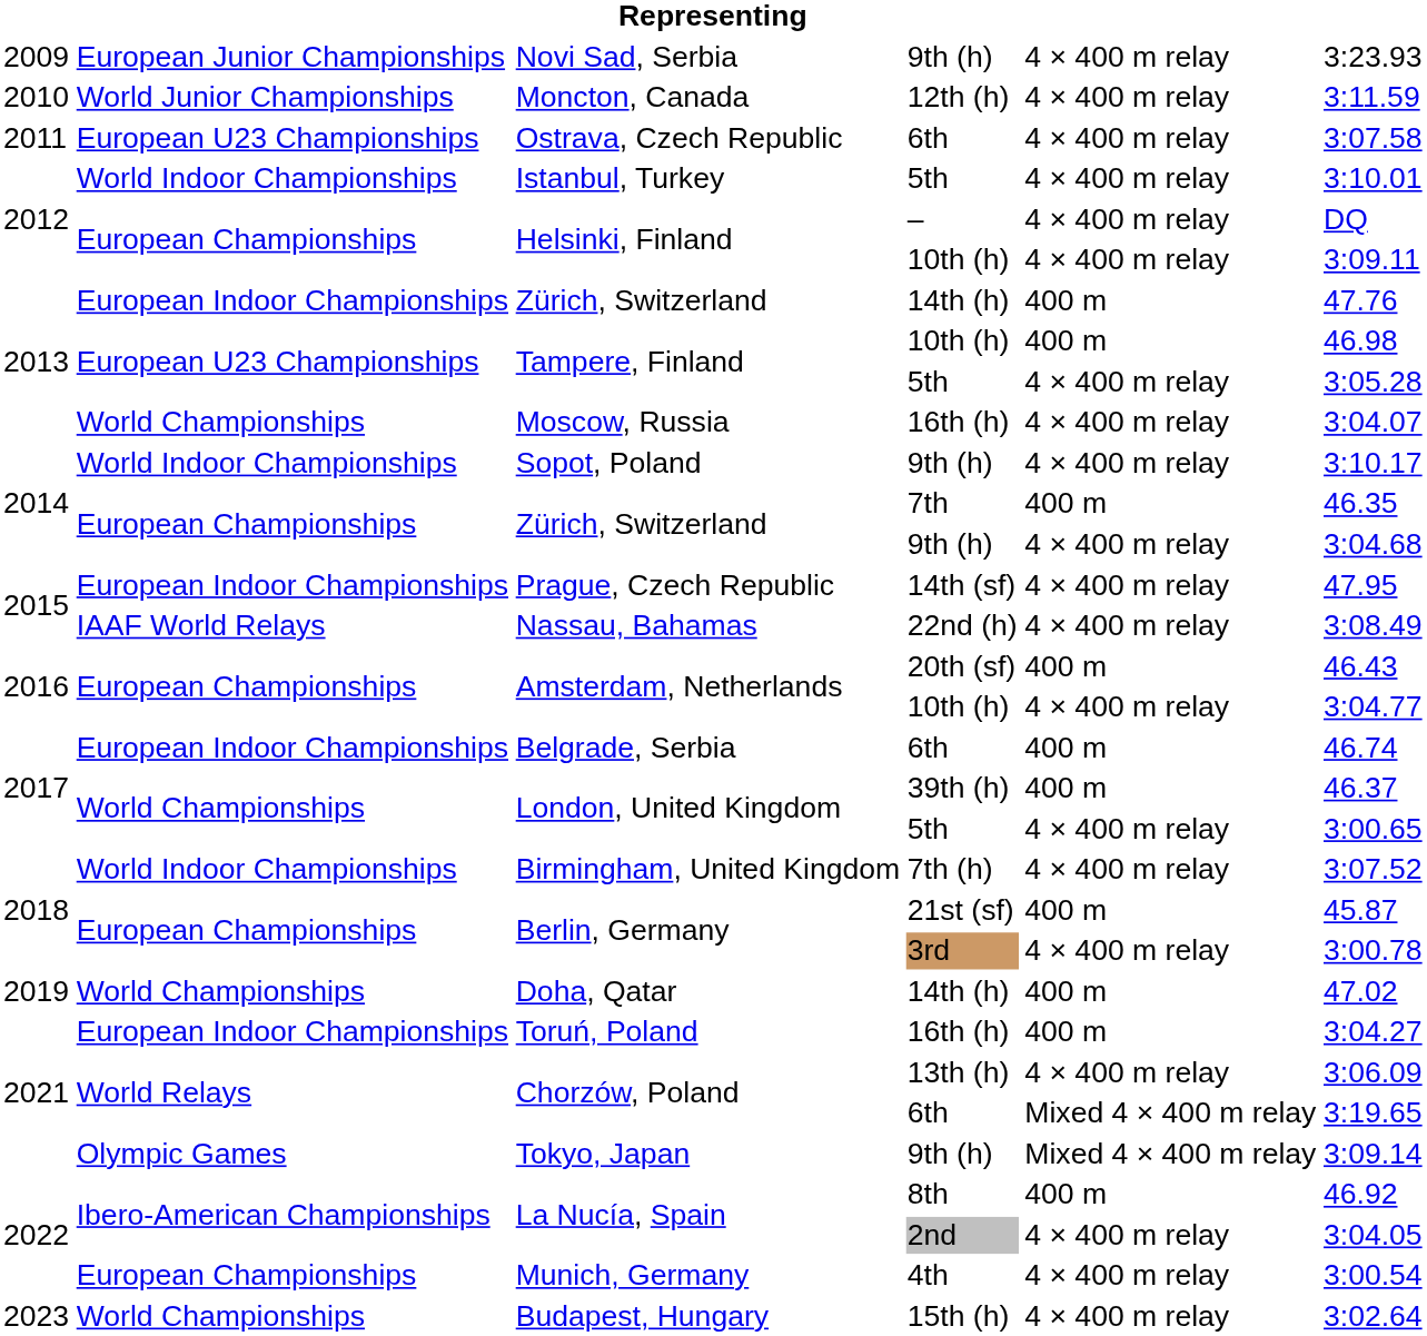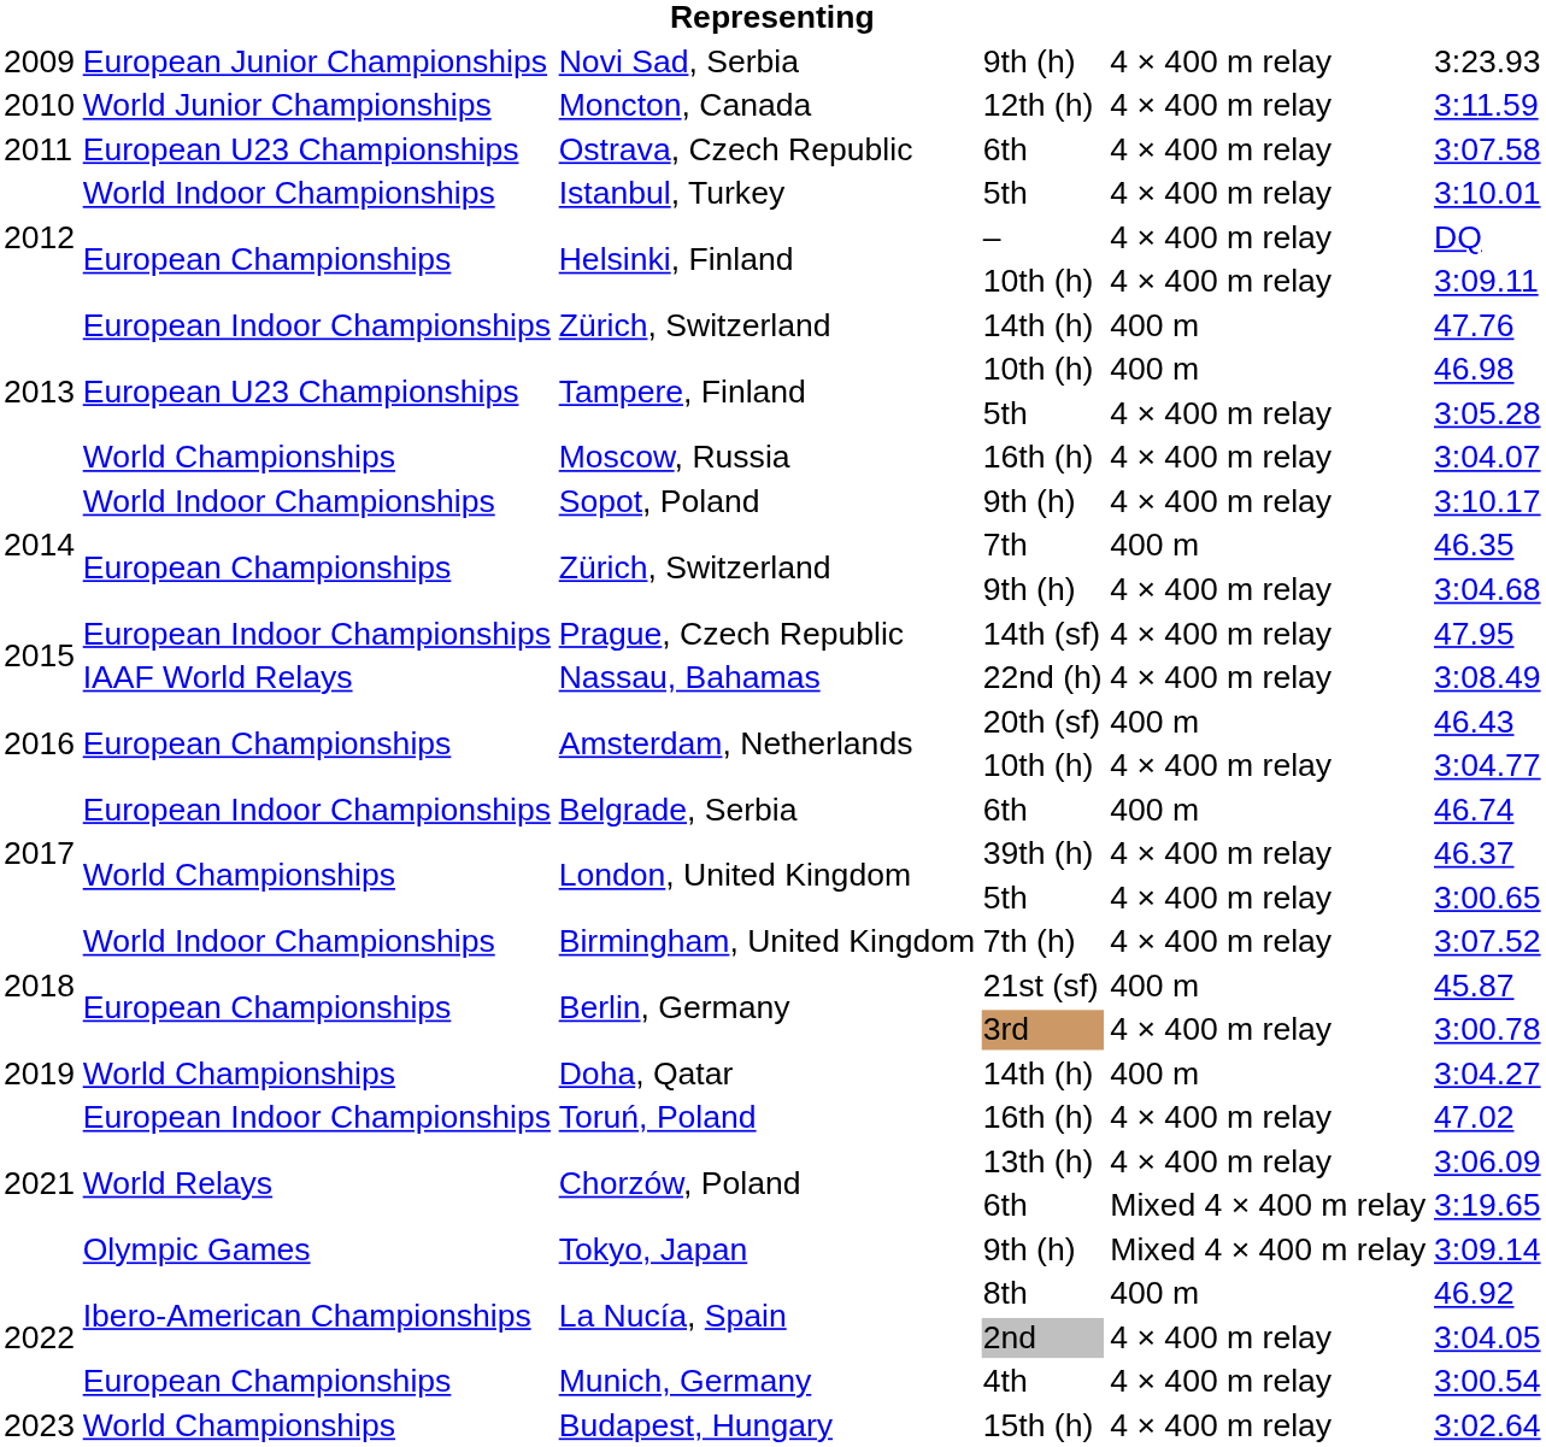London, United Kingdom / 39th (h) | column 5: 400 m -> 4 × 400 m relay
Doha, Qatar | column 6: 47.02 -> 3:04.27
Toruń, Poland | column 5: 400 m -> 4 × 400 m relay
Toruń, Poland | column 6: 3:04.27 -> 47.02
